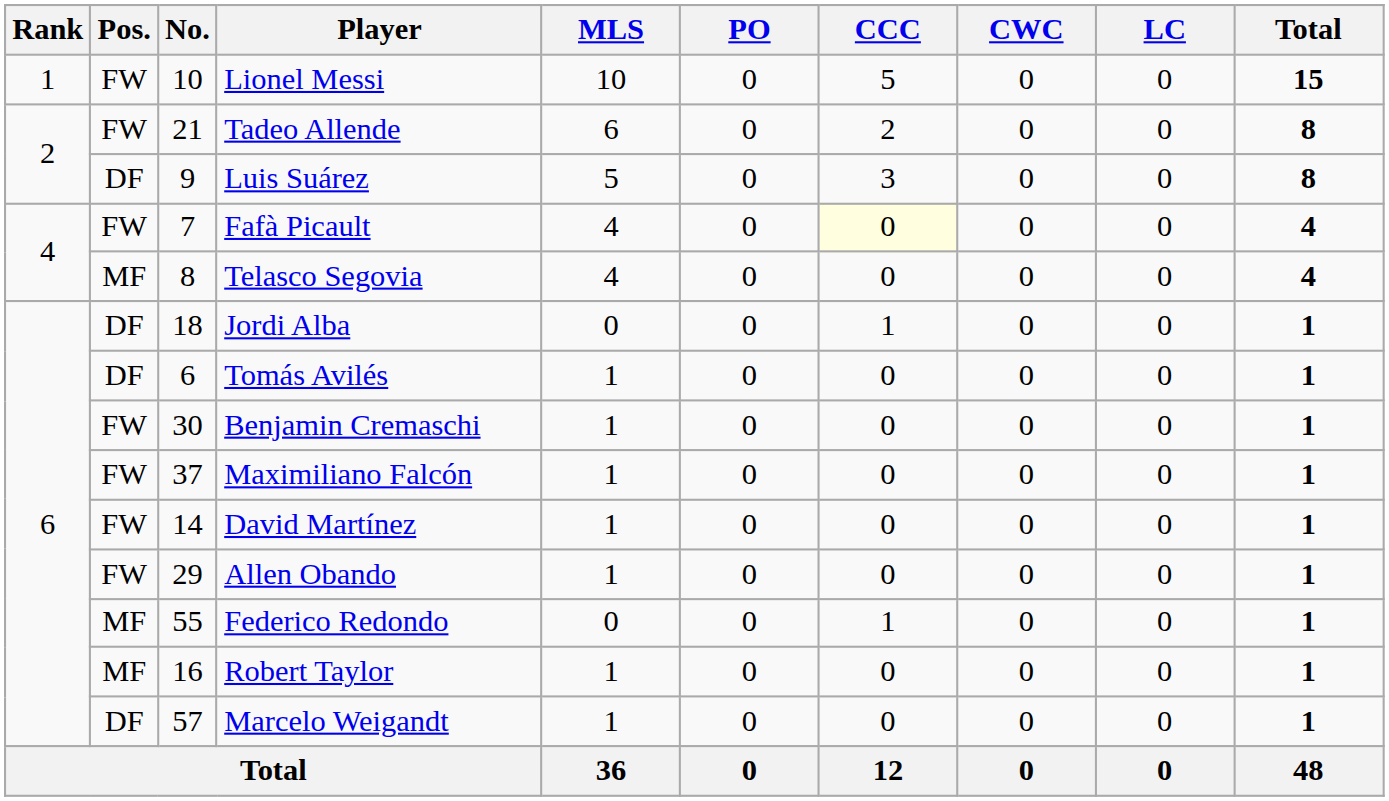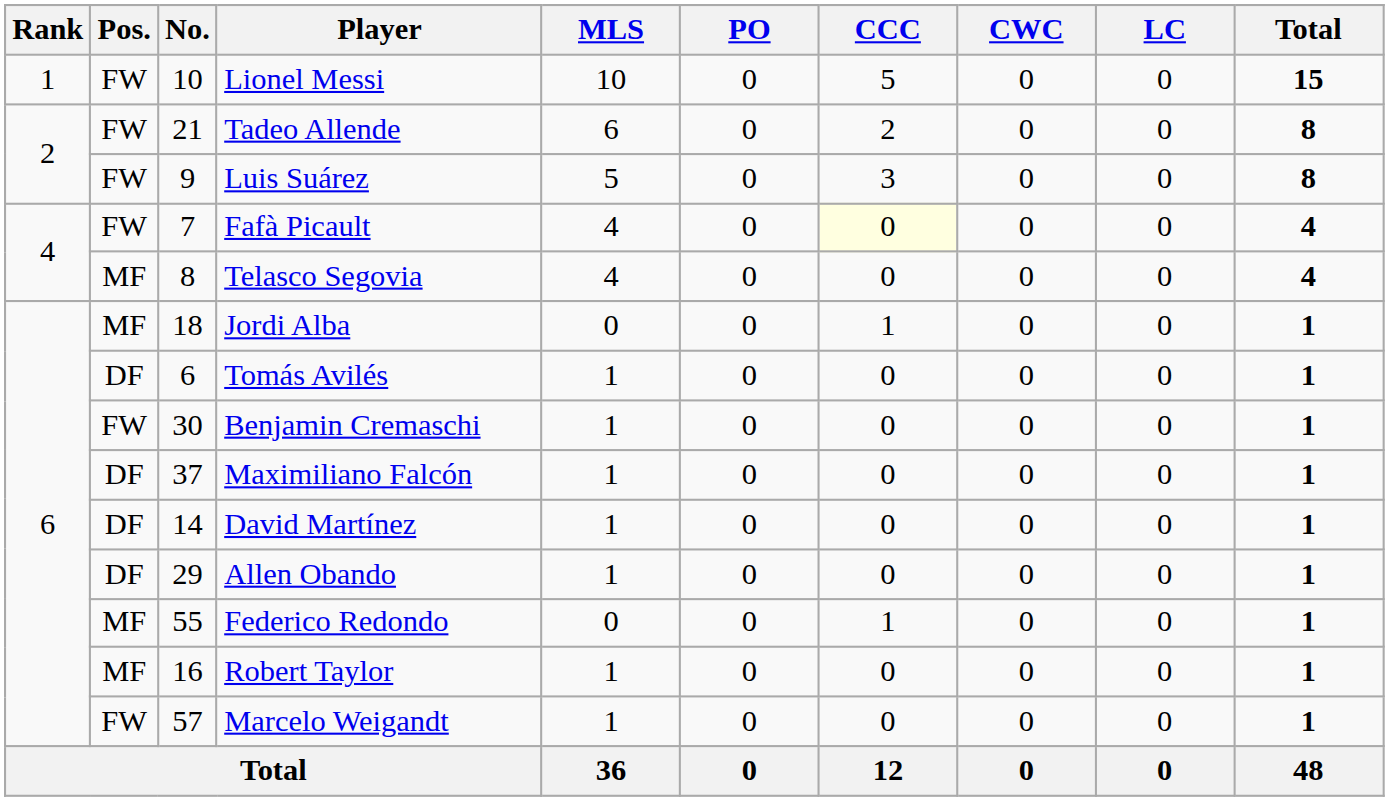Luis Suárez | Pos.: DF -> FW
Jordi Alba | Pos.: DF -> MF
Maximiliano Falcón | Pos.: FW -> DF
David Martínez | Pos.: FW -> DF
Allen Obando | Pos.: FW -> DF
Marcelo Weigandt | Pos.: DF -> FW
